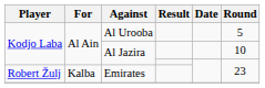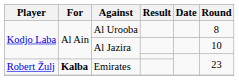Al Urooba | Round: 5 -> 8
Emirates | For: normal -> bold
